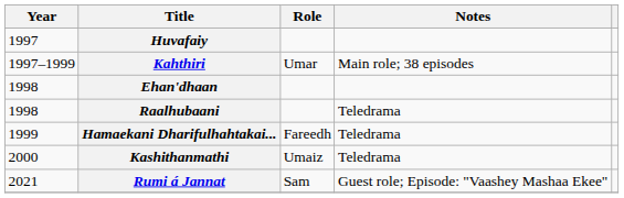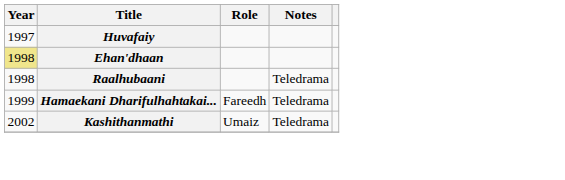- row: 1997–1999 | Kahthiri | Umar | Main role; 38 episodes
Ehan'dhaan | Year: no background -> khaki background
Kashithanmathi | Year: 2000 -> 2002
- row: 2021 | Rumi á Jannat | Sam | Guest role; Episode: "Vaashey Mashaa Ekee"
